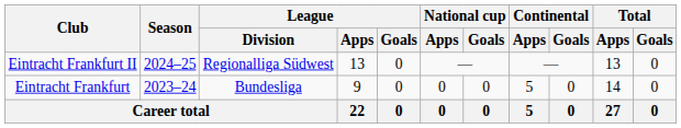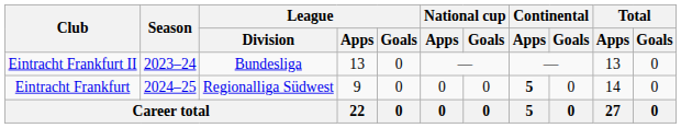Eintracht Frankfurt II | Season: 2024–25 -> 2023–24
Eintracht Frankfurt II | League / Division: Regionalliga Südwest -> Bundesliga
Eintracht Frankfurt | Season: 2023–24 -> 2024–25
Eintracht Frankfurt | League / Division: Bundesliga -> Regionalliga Südwest
Eintracht Frankfurt | Continental / Apps: normal -> bold
